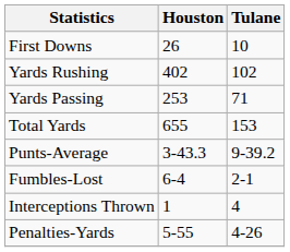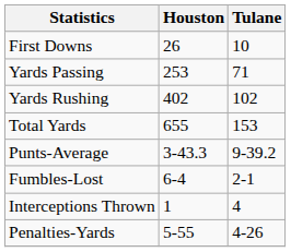rows swapped: Yards Rushing <-> Yards Passing
